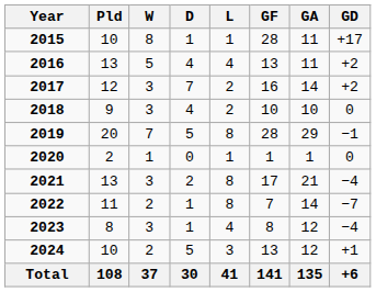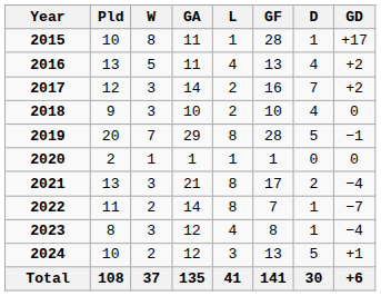columns swapped: D <-> GA
